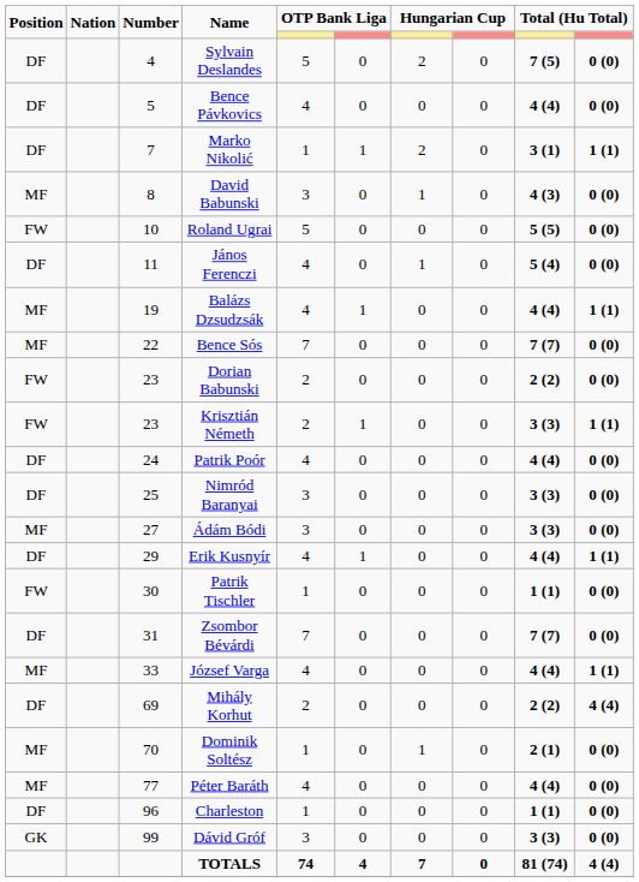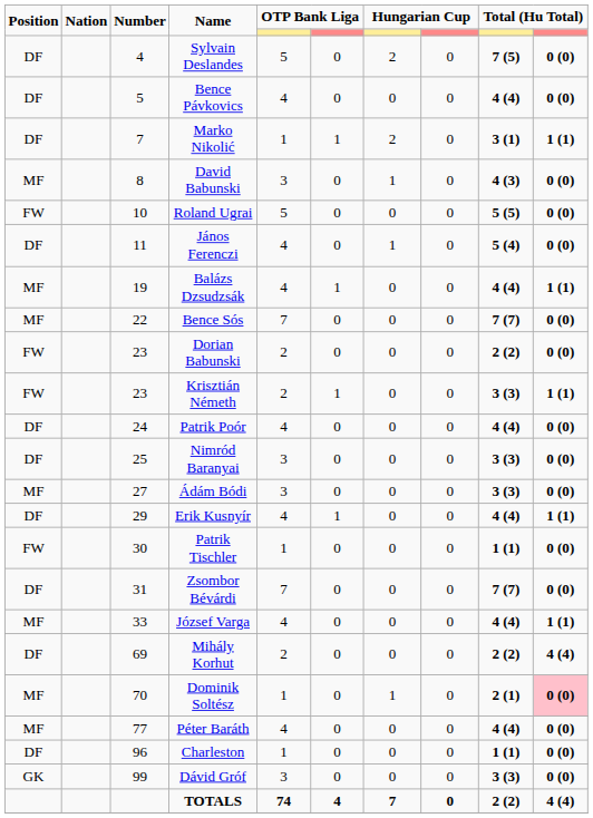Dominik Soltész | column 10: no background -> pink background
TOTALS | column 9: 81 (74) -> 2 (2)
